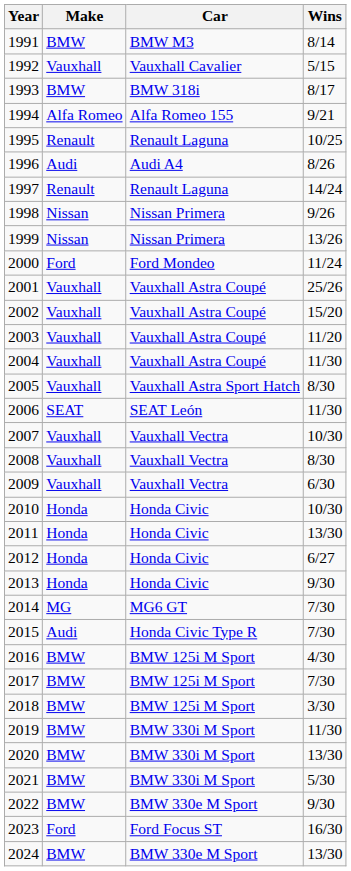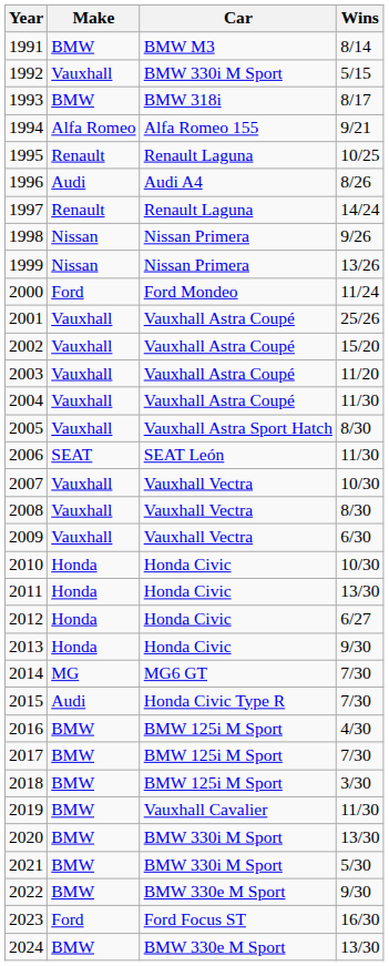1992 | Car: Vauxhall Cavalier -> BMW 330i M Sport
2019 | Car: BMW 330i M Sport -> Vauxhall Cavalier
